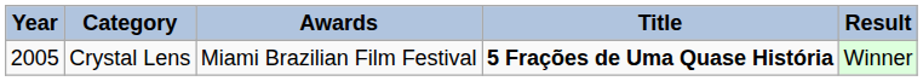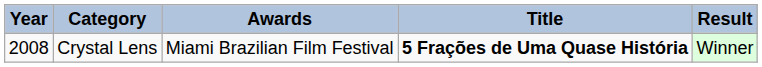Crystal Lens | Year: 2005 -> 2008
